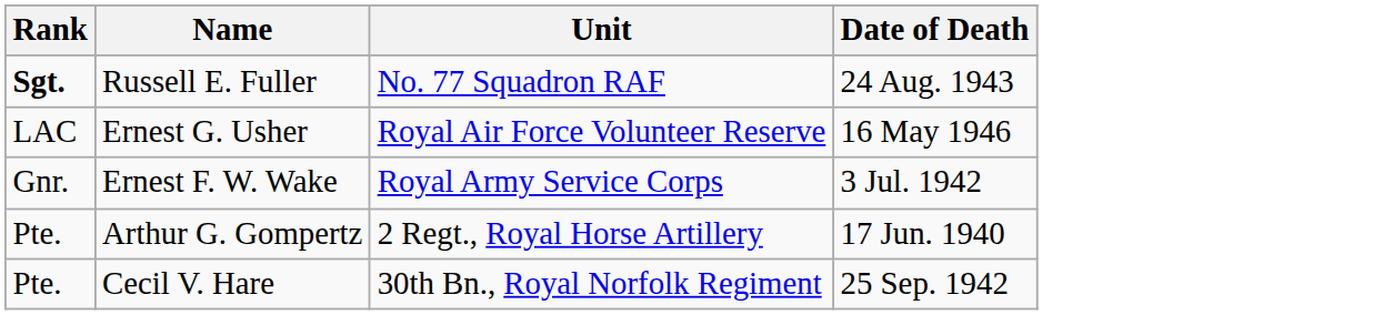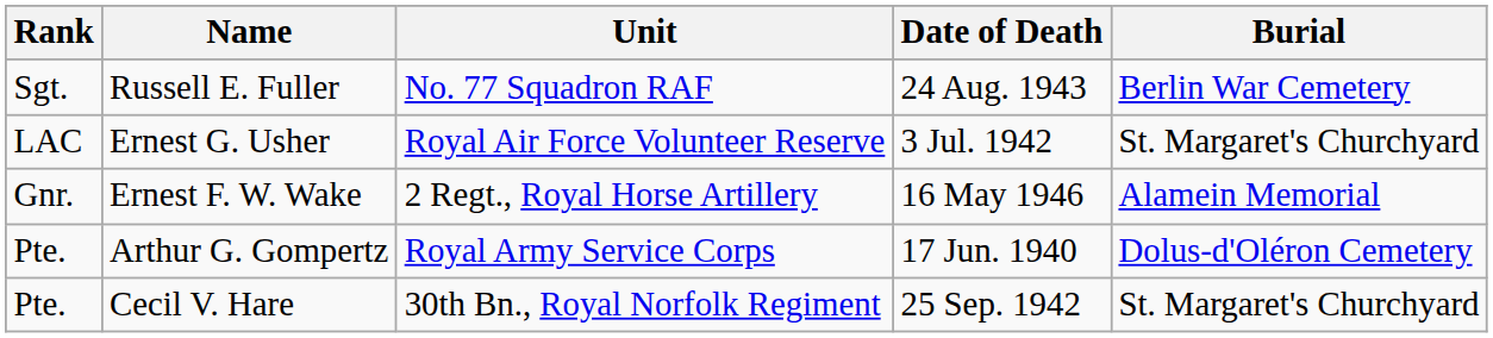+ column: Burial | Berlin War Cemetery | St. Margaret's Churchyard | Alamein Memorial | Dolus-d'Oléron Cemetery | St. Margaret's Churchyard
Russell E. Fuller | Rank: bold -> normal
Ernest G. Usher | Date of Death: 16 May 1946 -> 3 Jul. 1942
Ernest F. W. Wake | Unit: Royal Army Service Corps -> 2 Regt., Royal Horse Artillery
Ernest F. W. Wake | Date of Death: 3 Jul. 1942 -> 16 May 1946
Arthur G. Gompertz | Unit: 2 Regt., Royal Horse Artillery -> Royal Army Service Corps
